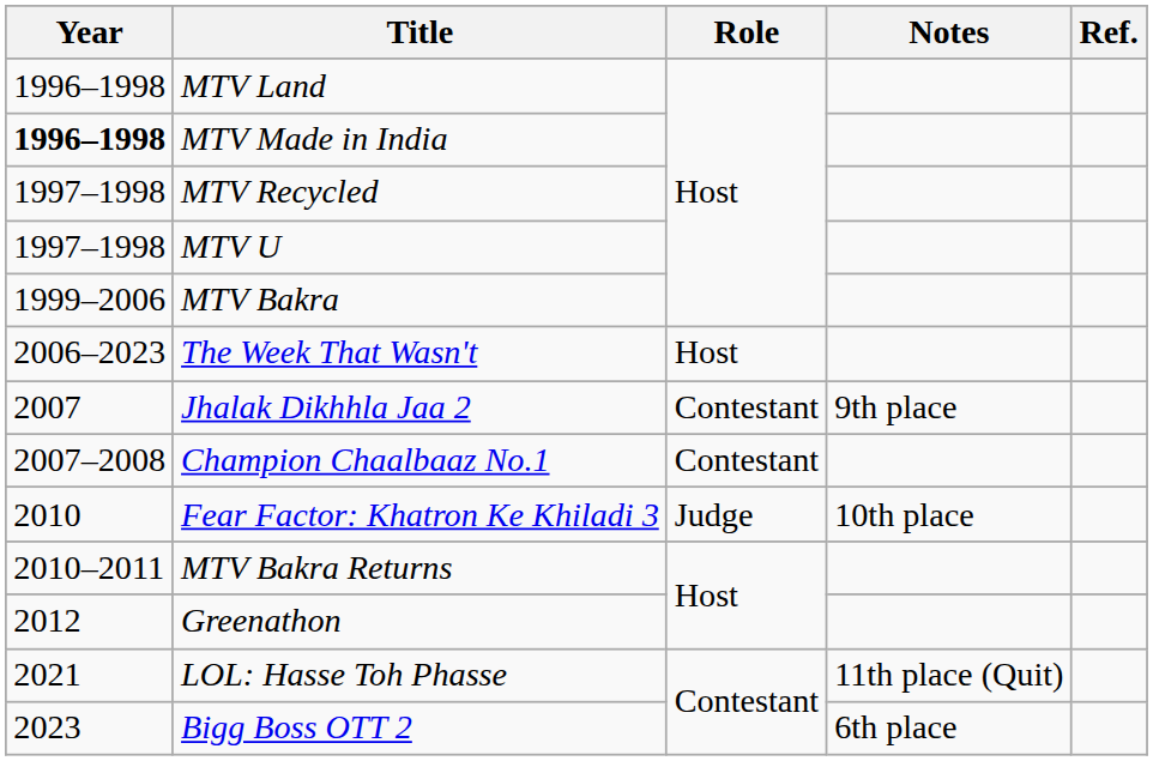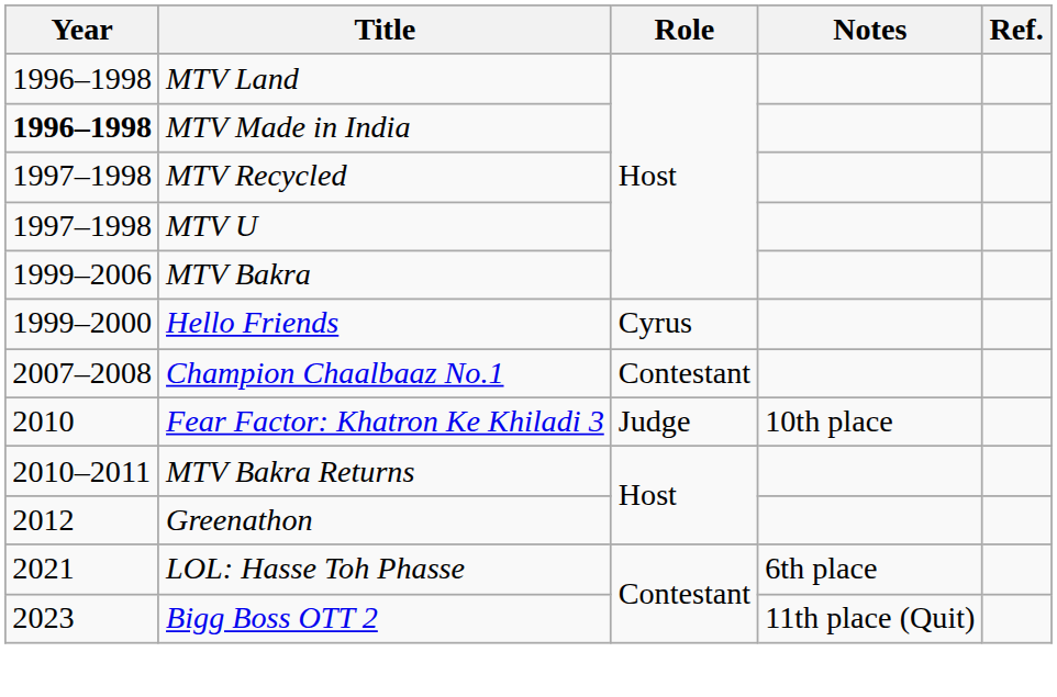+ row: 1999–2000 | Hello Friends | Cyrus
- row: 2006–2023 | The Week That Wasn't | Host
- row: 2007 | Jhalak Dikhhla Jaa 2 | Contestant | 9th place
LOL: Hasse Toh Phasse | Notes: 11th place (Quit) -> 6th place
Bigg Boss OTT 2 | Notes: 6th place -> 11th place (Quit)
